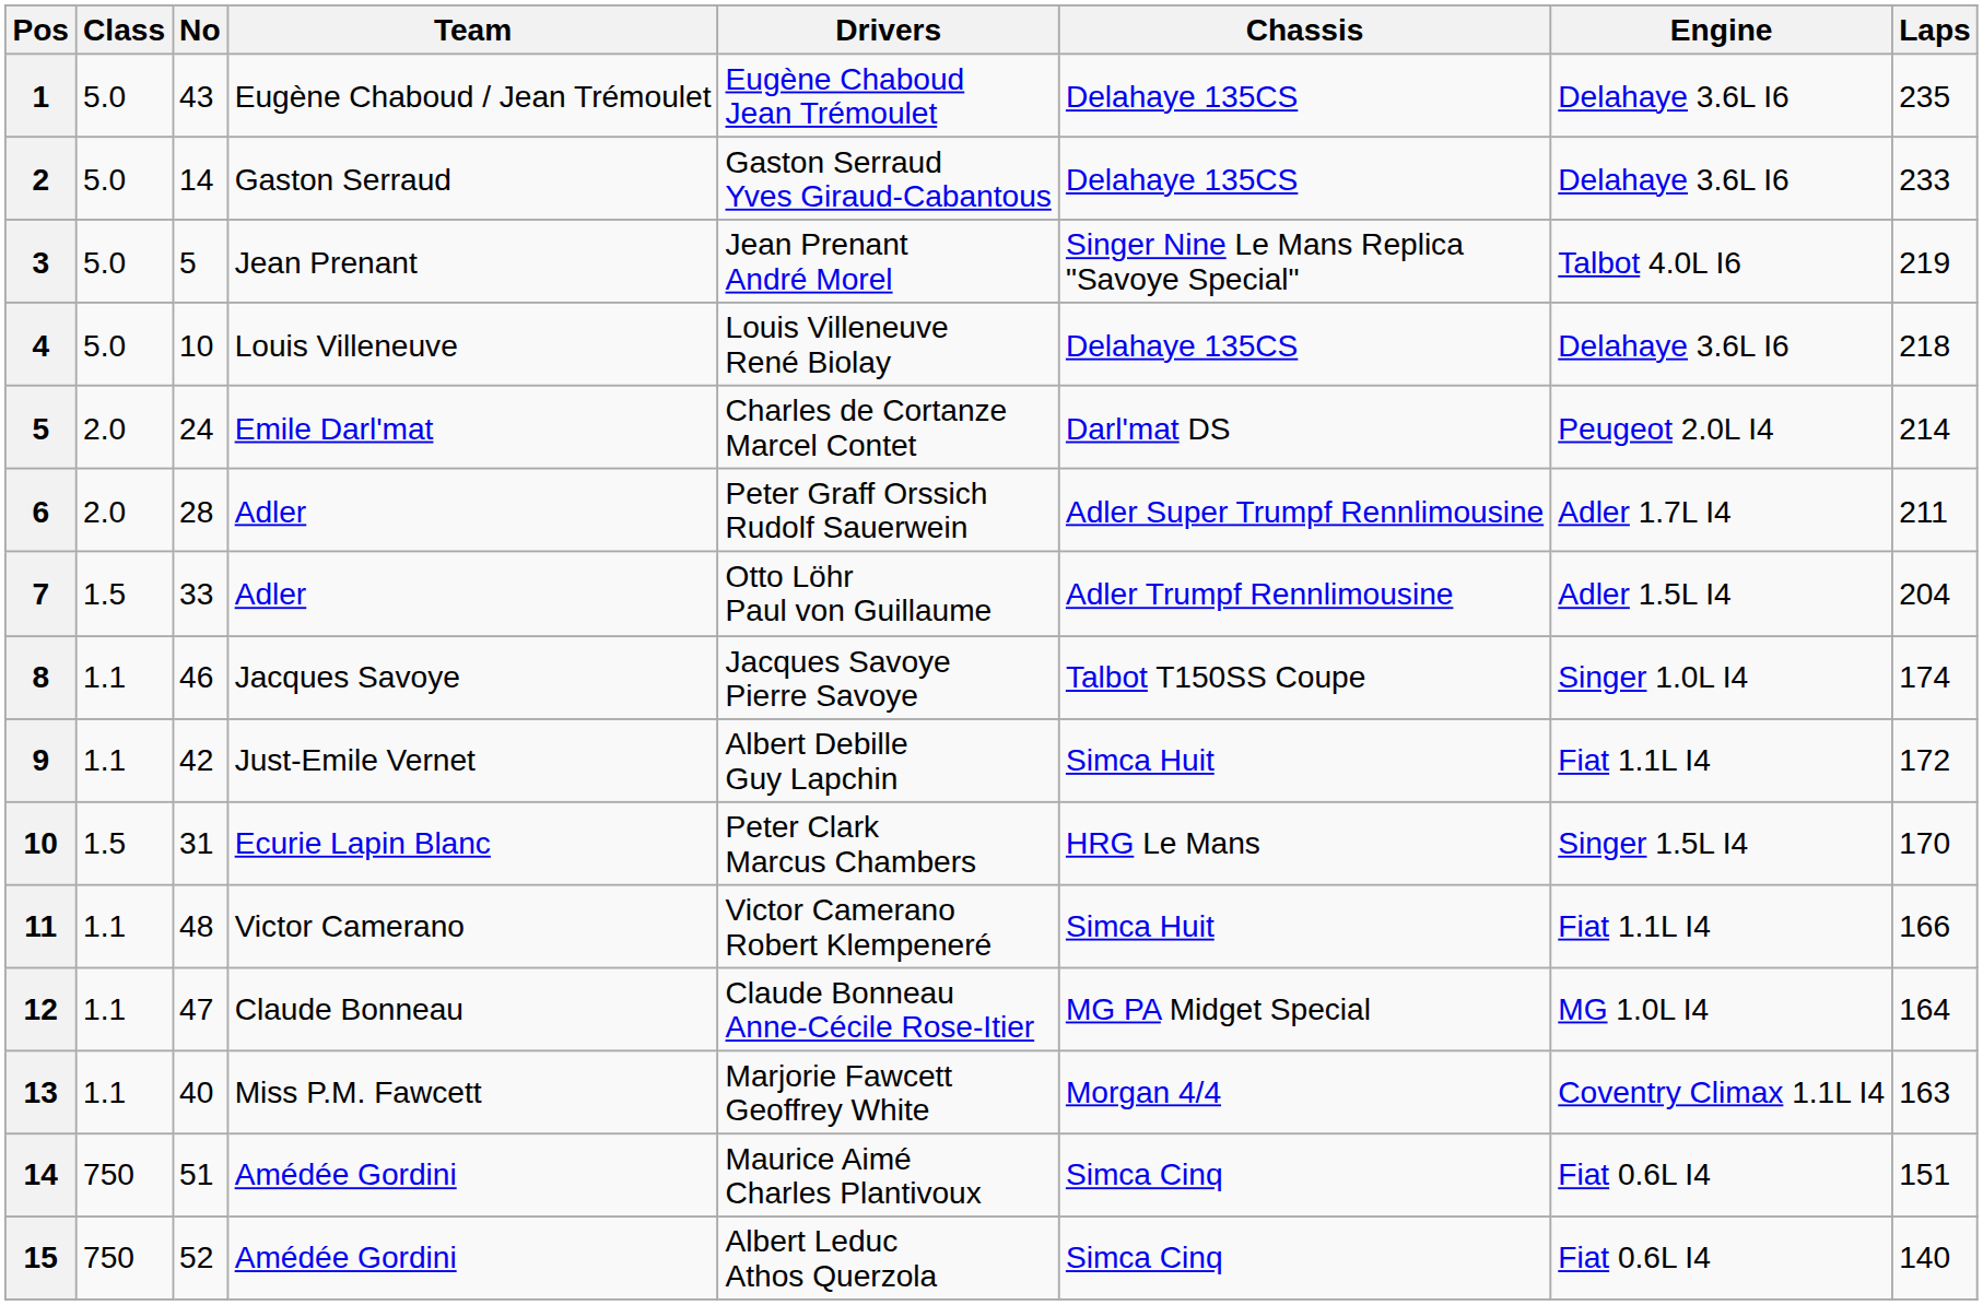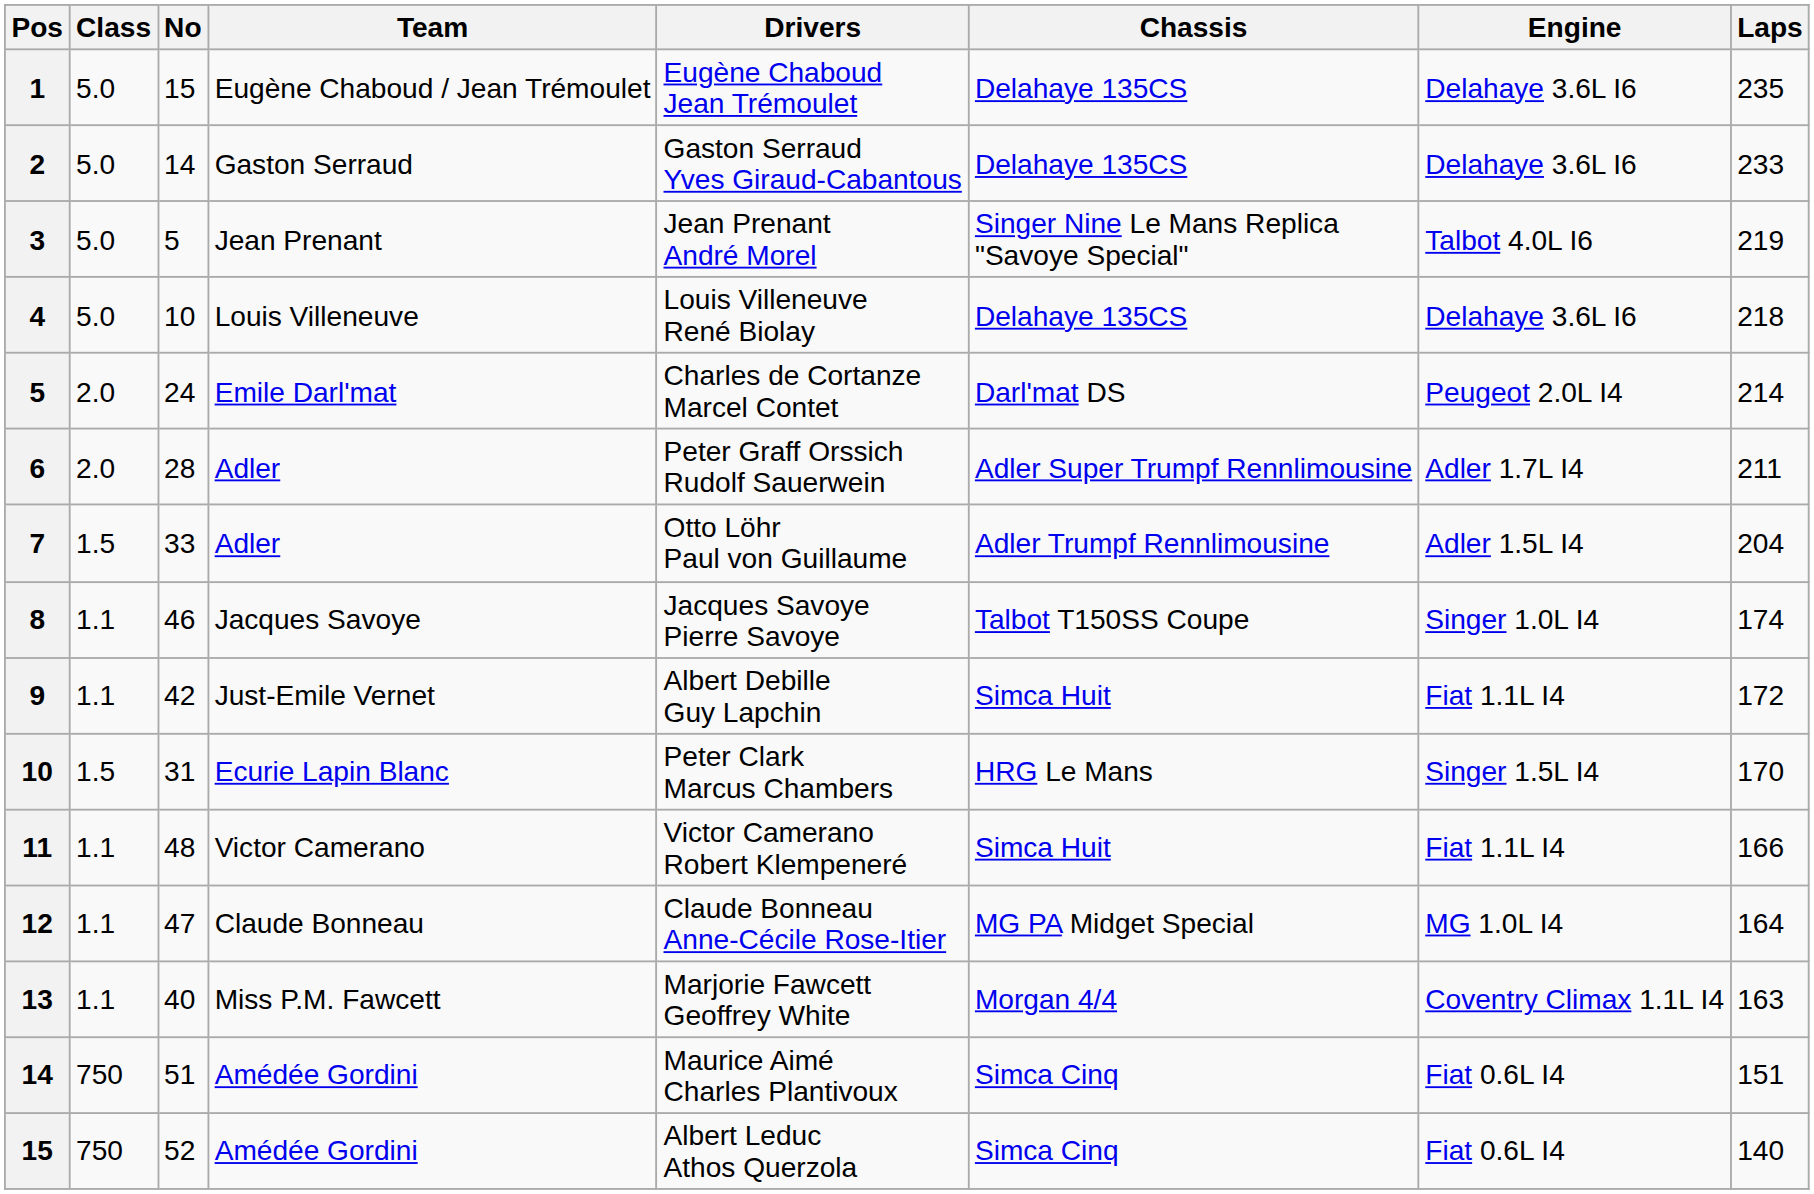1 | No: 43 -> 15
